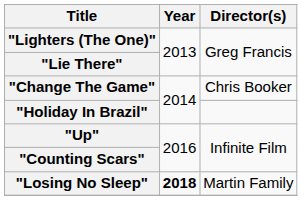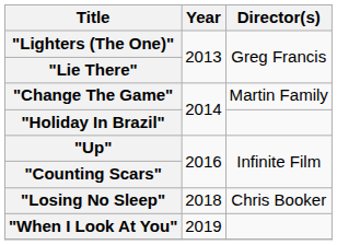"Change The Game" | Director(s): Chris Booker -> Martin Family
"Losing No Sleep" | Year: bold -> normal
"Losing No Sleep" | Director(s): Martin Family -> Chris Booker
+ row: "When I Look At You" | 2019
